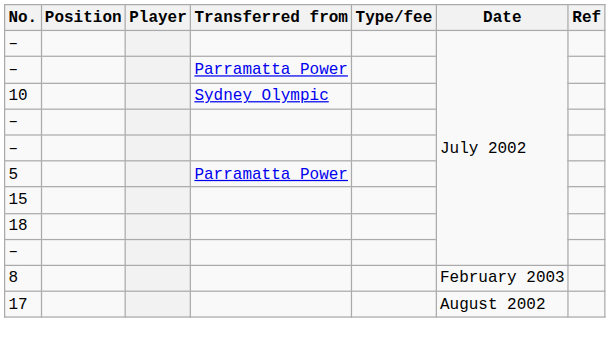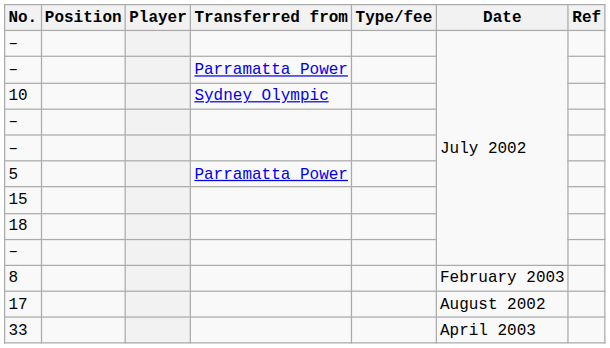+ row: 33 | April 2003
